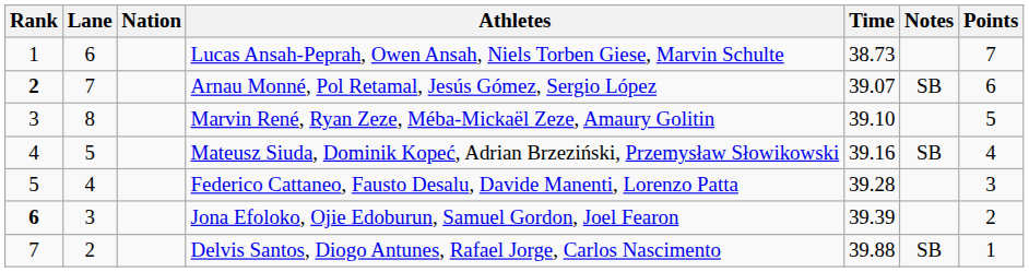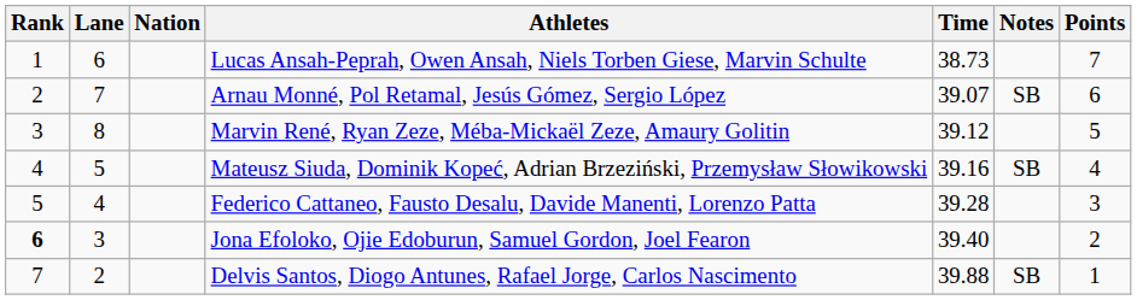Arnau Monné, Pol Retamal, Jesús Gómez, Sergio López | Rank: bold -> normal
Marvin René, Ryan Zeze, Méba-Mickaël Zeze, Amaury Golitin | Time: 39.10 -> 39.12
Jona Efoloko, Ojie Edoburun, Samuel Gordon, Joel Fearon | Time: 39.39 -> 39.40
